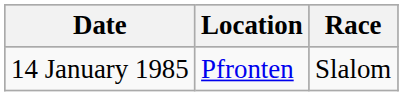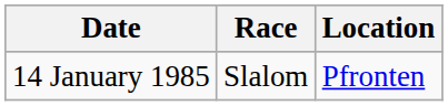columns swapped: Location <-> Race
